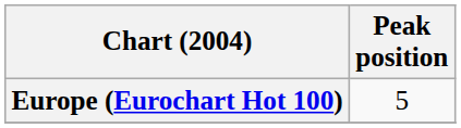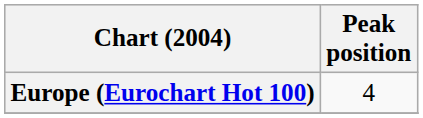Europe (Eurochart Hot 100) | Peak position: 5 -> 4
